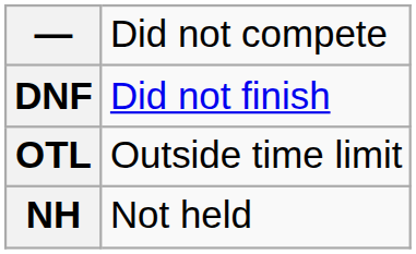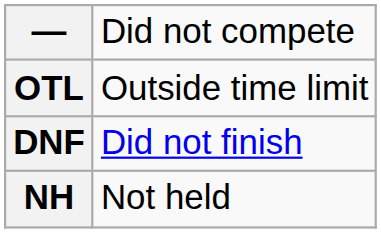rows swapped: DNF <-> OTL
